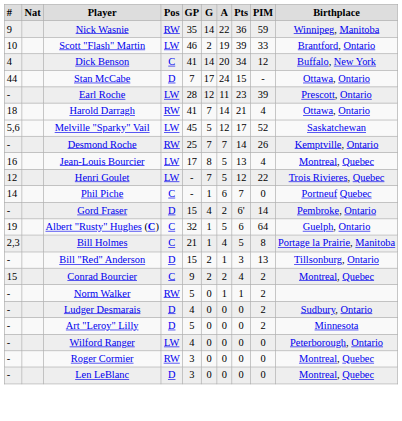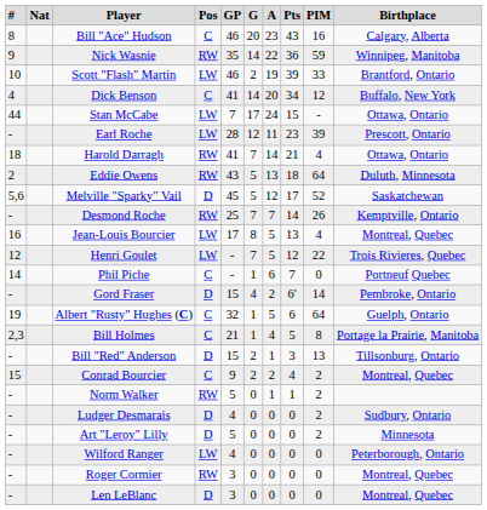+ row: 8 | Bill "Ace" Hudson | C | 46 | 20 | 23 | 43 | 16 | Calgary, Alberta
Stan McCabe | column 4: D -> LW
+ row: 2 | Eddie Owens | RW | 43 | 5 | 13 | 18 | 64 | Duluth, Minnesota
Melville "Sparky" Vail | column 4: LW -> D
